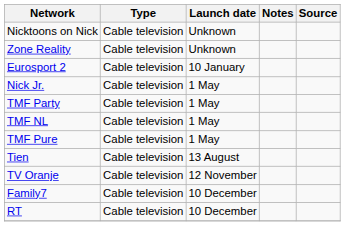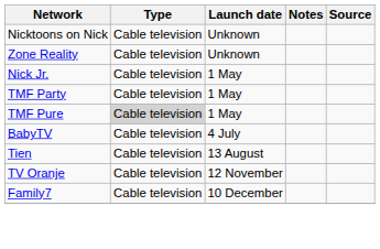- row: Eurosport 2 | Cable television | 10 January
- row: TMF NL | Cable television | 1 May
TMF Pure | Type: no background -> lightgrey background
+ row: BabyTV | Cable television | 4 July
- row: RT | Cable television | 10 December
